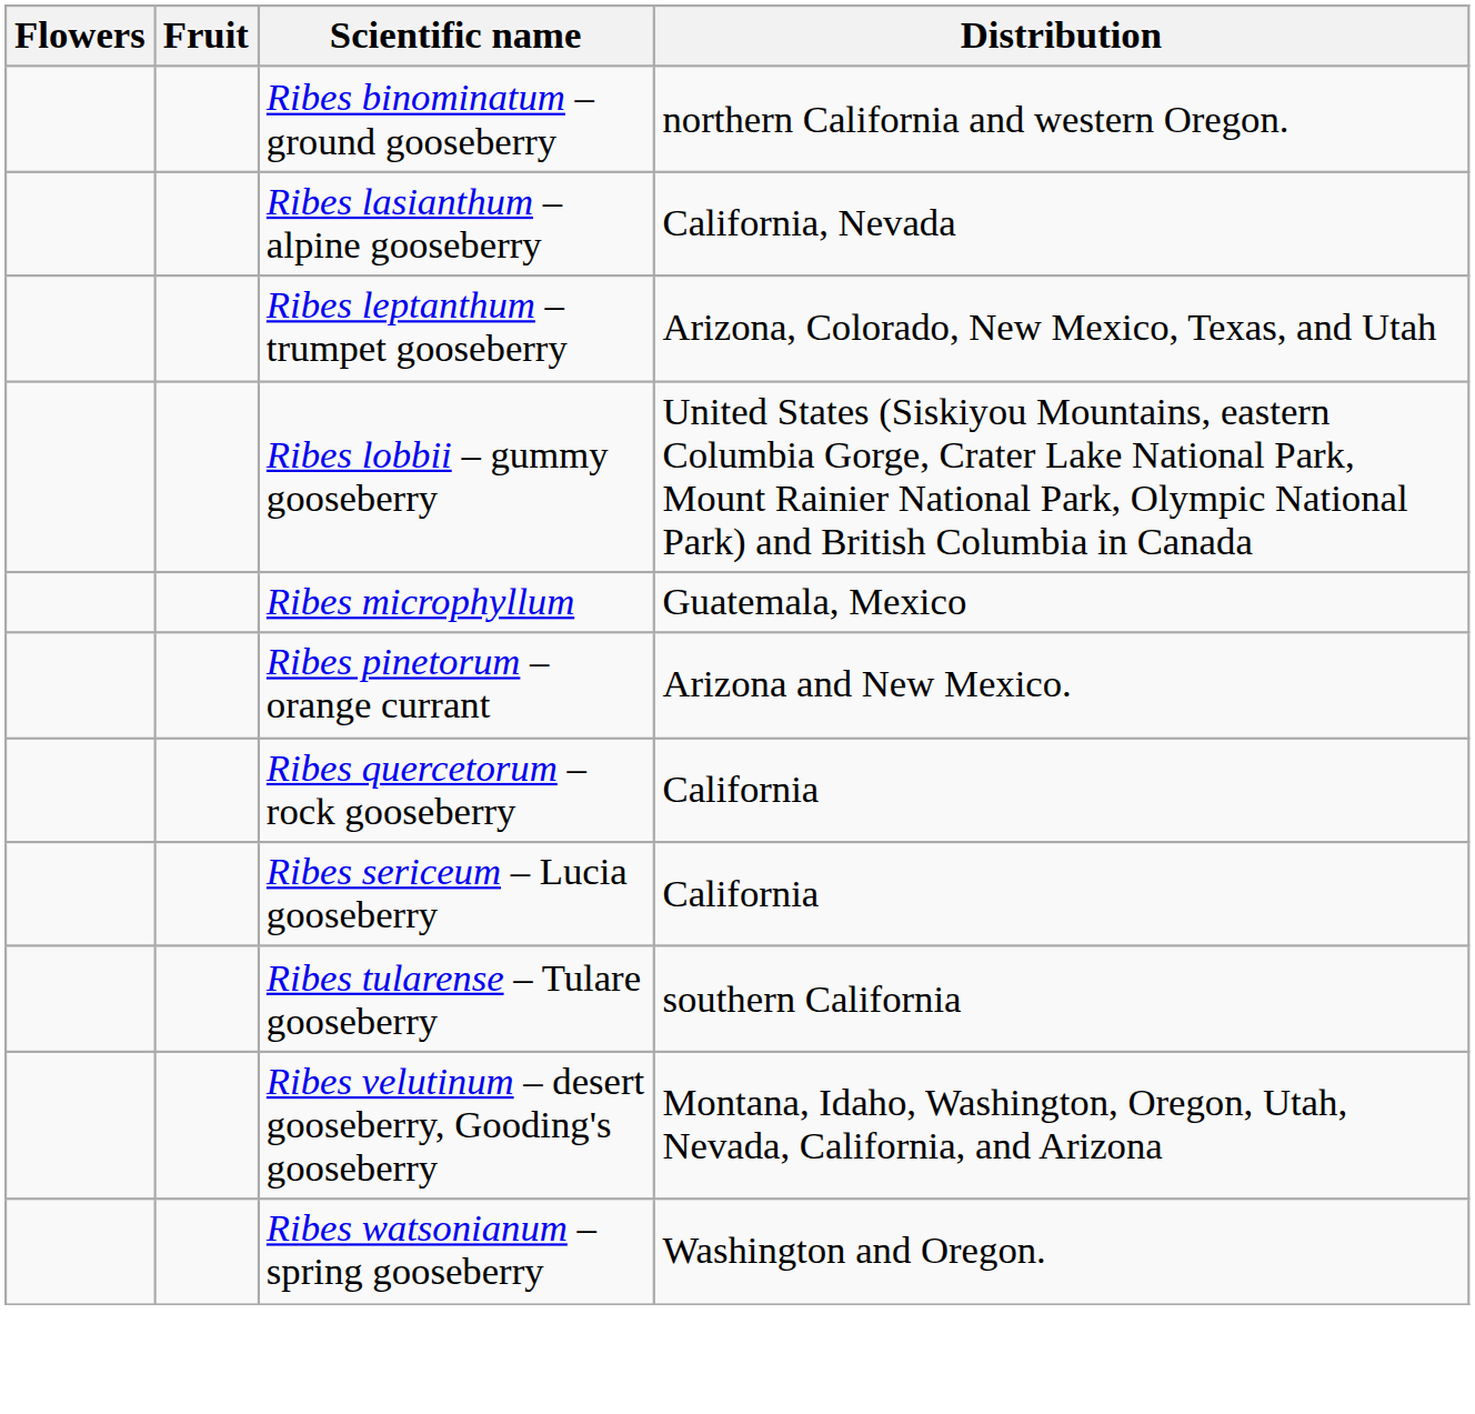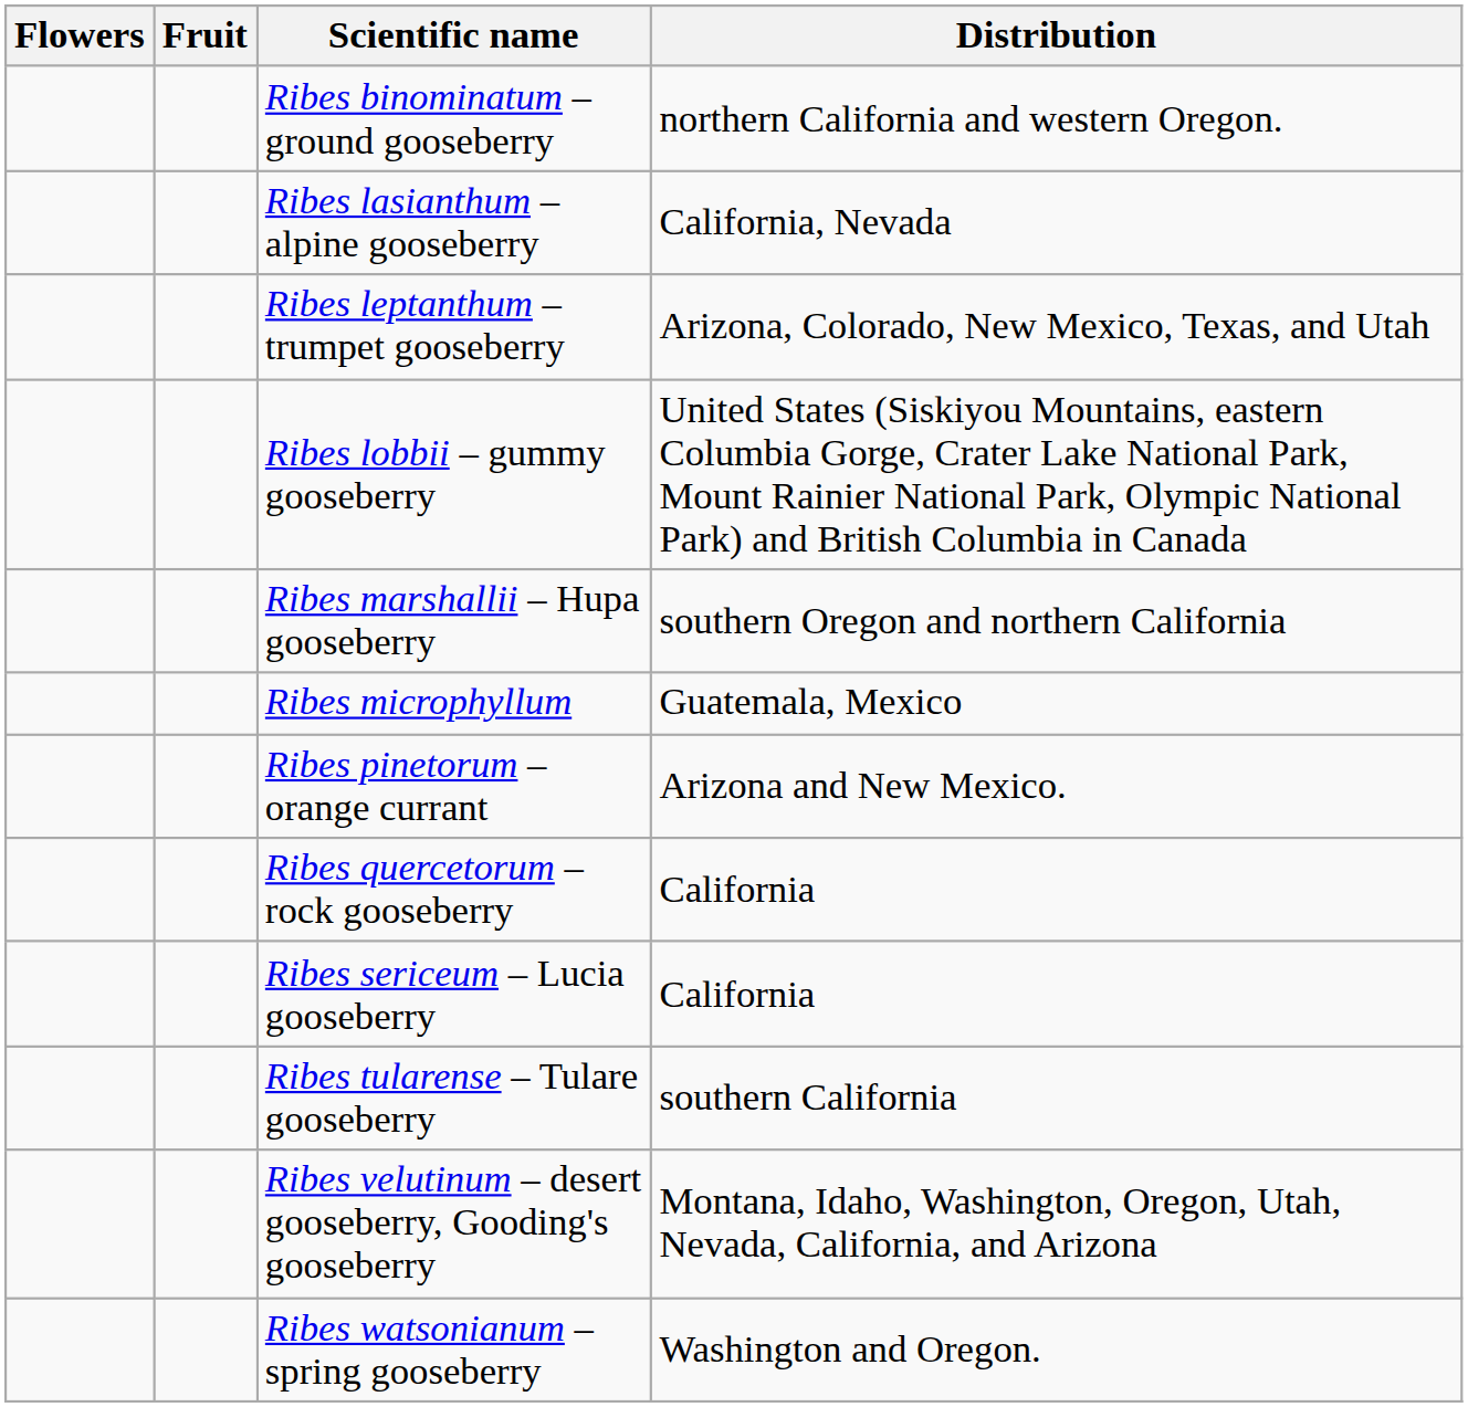+ row: Ribes marshallii – Hupa gooseberry | southern Oregon and northern California
